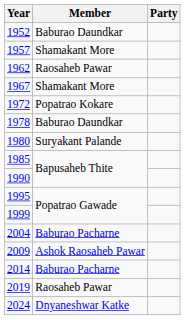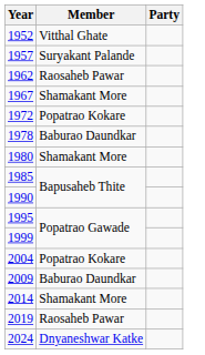1952 | Member: Baburao Daundkar -> Vitthal Ghate
1957 | Member: Shamakant More -> Suryakant Palande
1980 | Member: Suryakant Palande -> Shamakant More
2004 | Member: Baburao Pacharne -> Popatrao Kokare
2009 | Member: Ashok Raosaheb Pawar -> Baburao Daundkar
2014 | Member: Baburao Pacharne -> Shamakant More
